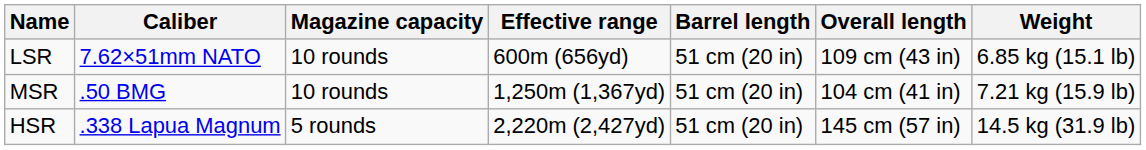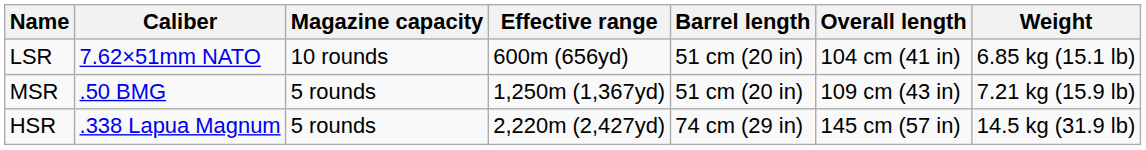LSR | Overall length: 109 cm (43 in) -> 104 cm (41 in)
MSR | Magazine capacity: 10 rounds -> 5 rounds
MSR | Overall length: 104 cm (41 in) -> 109 cm (43 in)
HSR | Barrel length: 51 cm (20 in) -> 74 cm (29 in)
